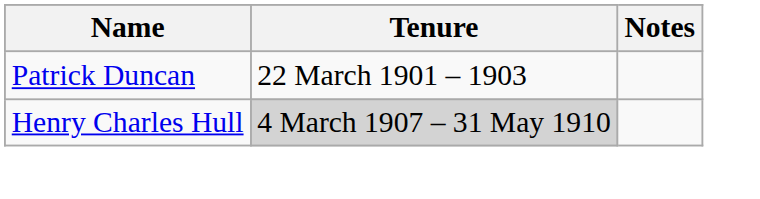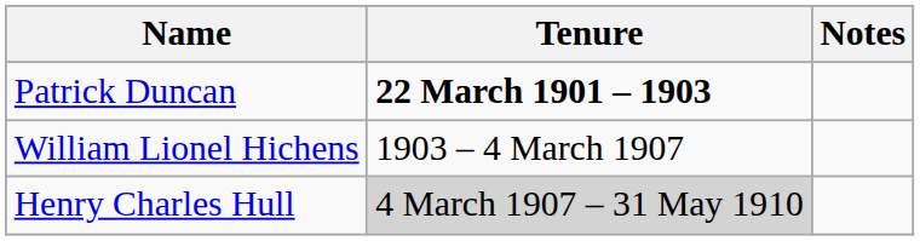Patrick Duncan | Tenure: normal -> bold
+ row: William Lionel Hichens | 1903 – 4 March 1907
